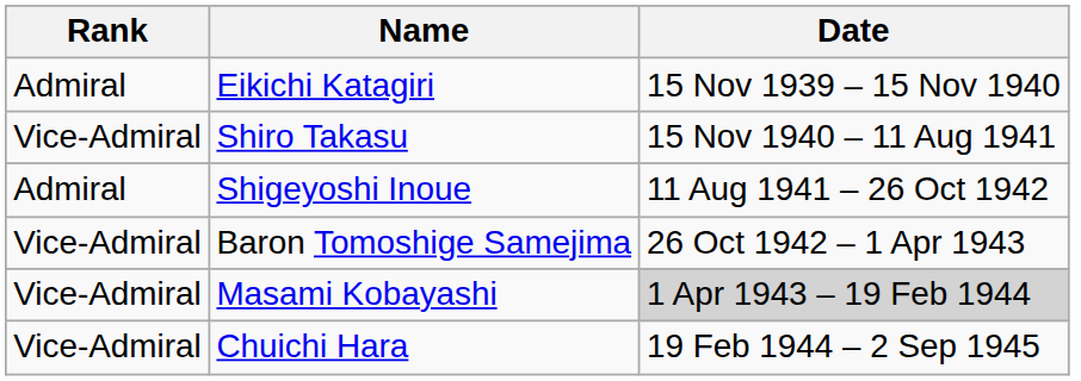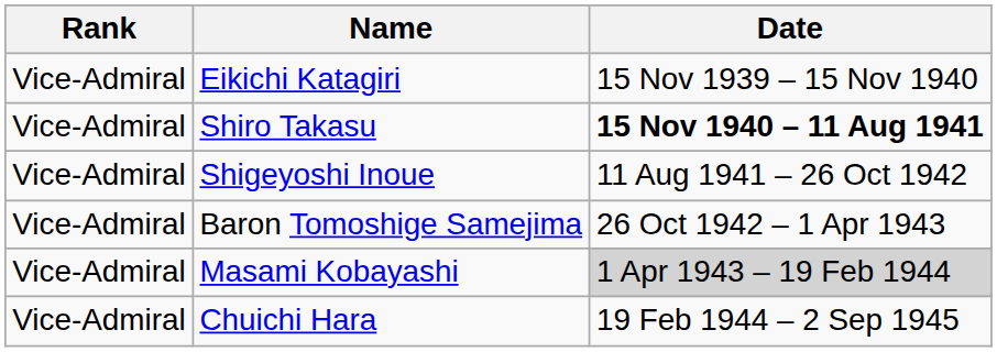Eikichi Katagiri | Rank: Admiral -> Vice-Admiral
Shiro Takasu | Date: normal -> bold
Shigeyoshi Inoue | Rank: Admiral -> Vice-Admiral
